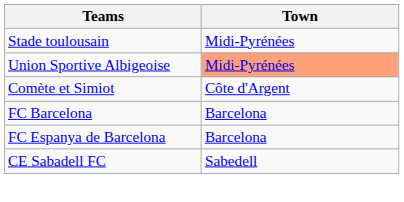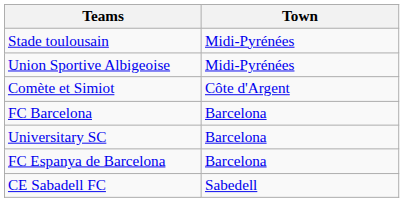Union Sportive Albigeoise | Town: lightsalmon background -> no background
+ row: Universitary SC | Barcelona
